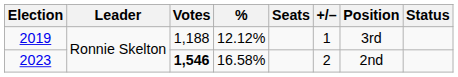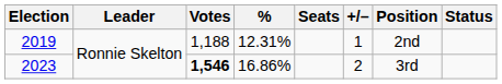2019 | %: 12.12% -> 12.31%
2019 | Position: 3rd -> 2nd
2023 | %: 16.58% -> 16.86%
2023 | Position: 2nd -> 3rd
